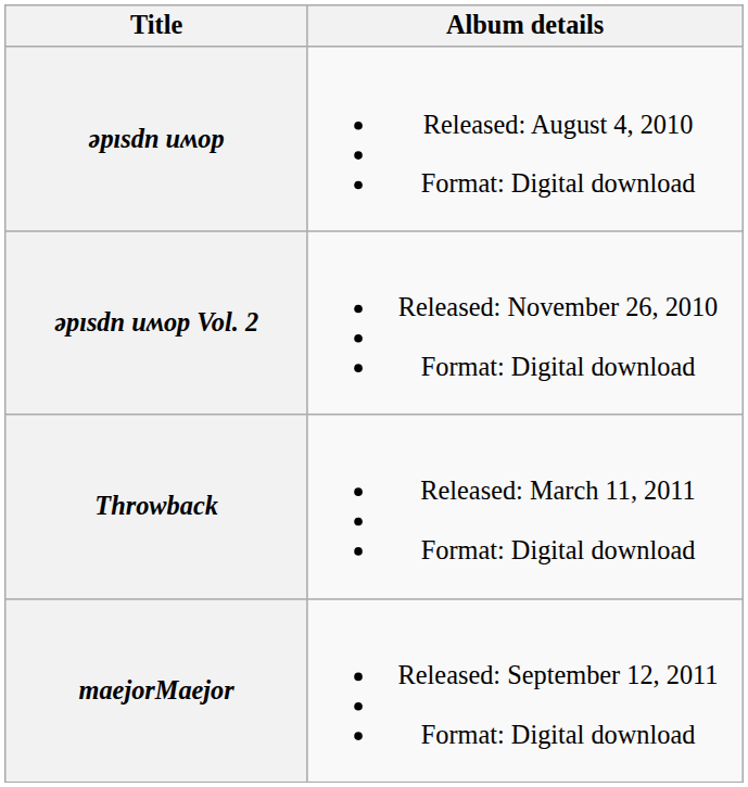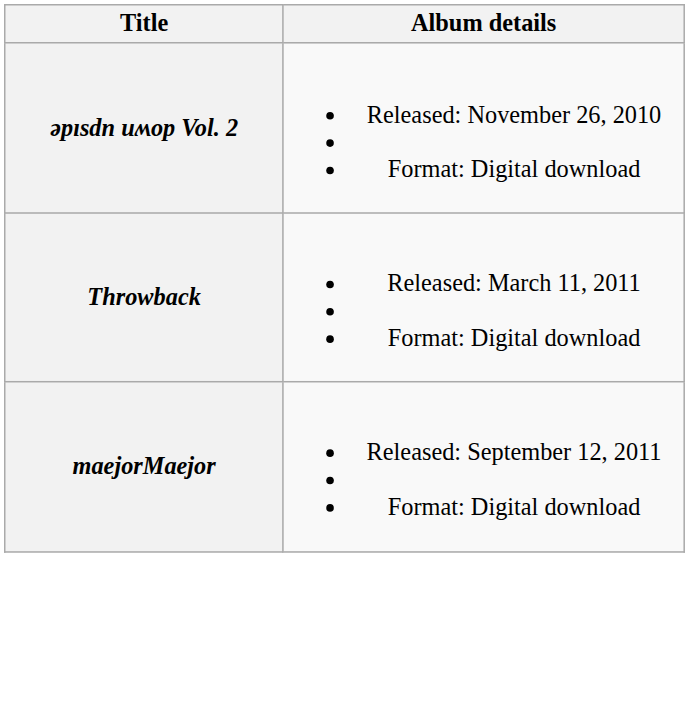- row: ǝpısdn uʍop | Released: August 4, 2010 Format: Digital download
